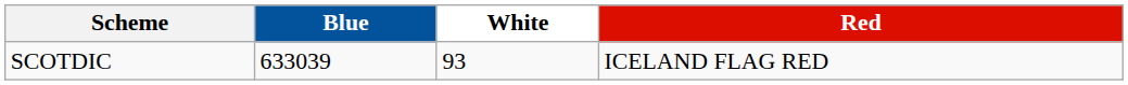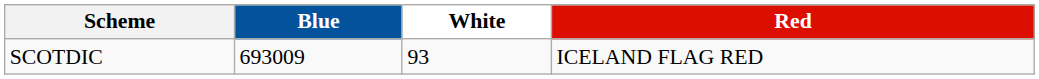SCOTDIC | Blue: 633039 -> 693009
